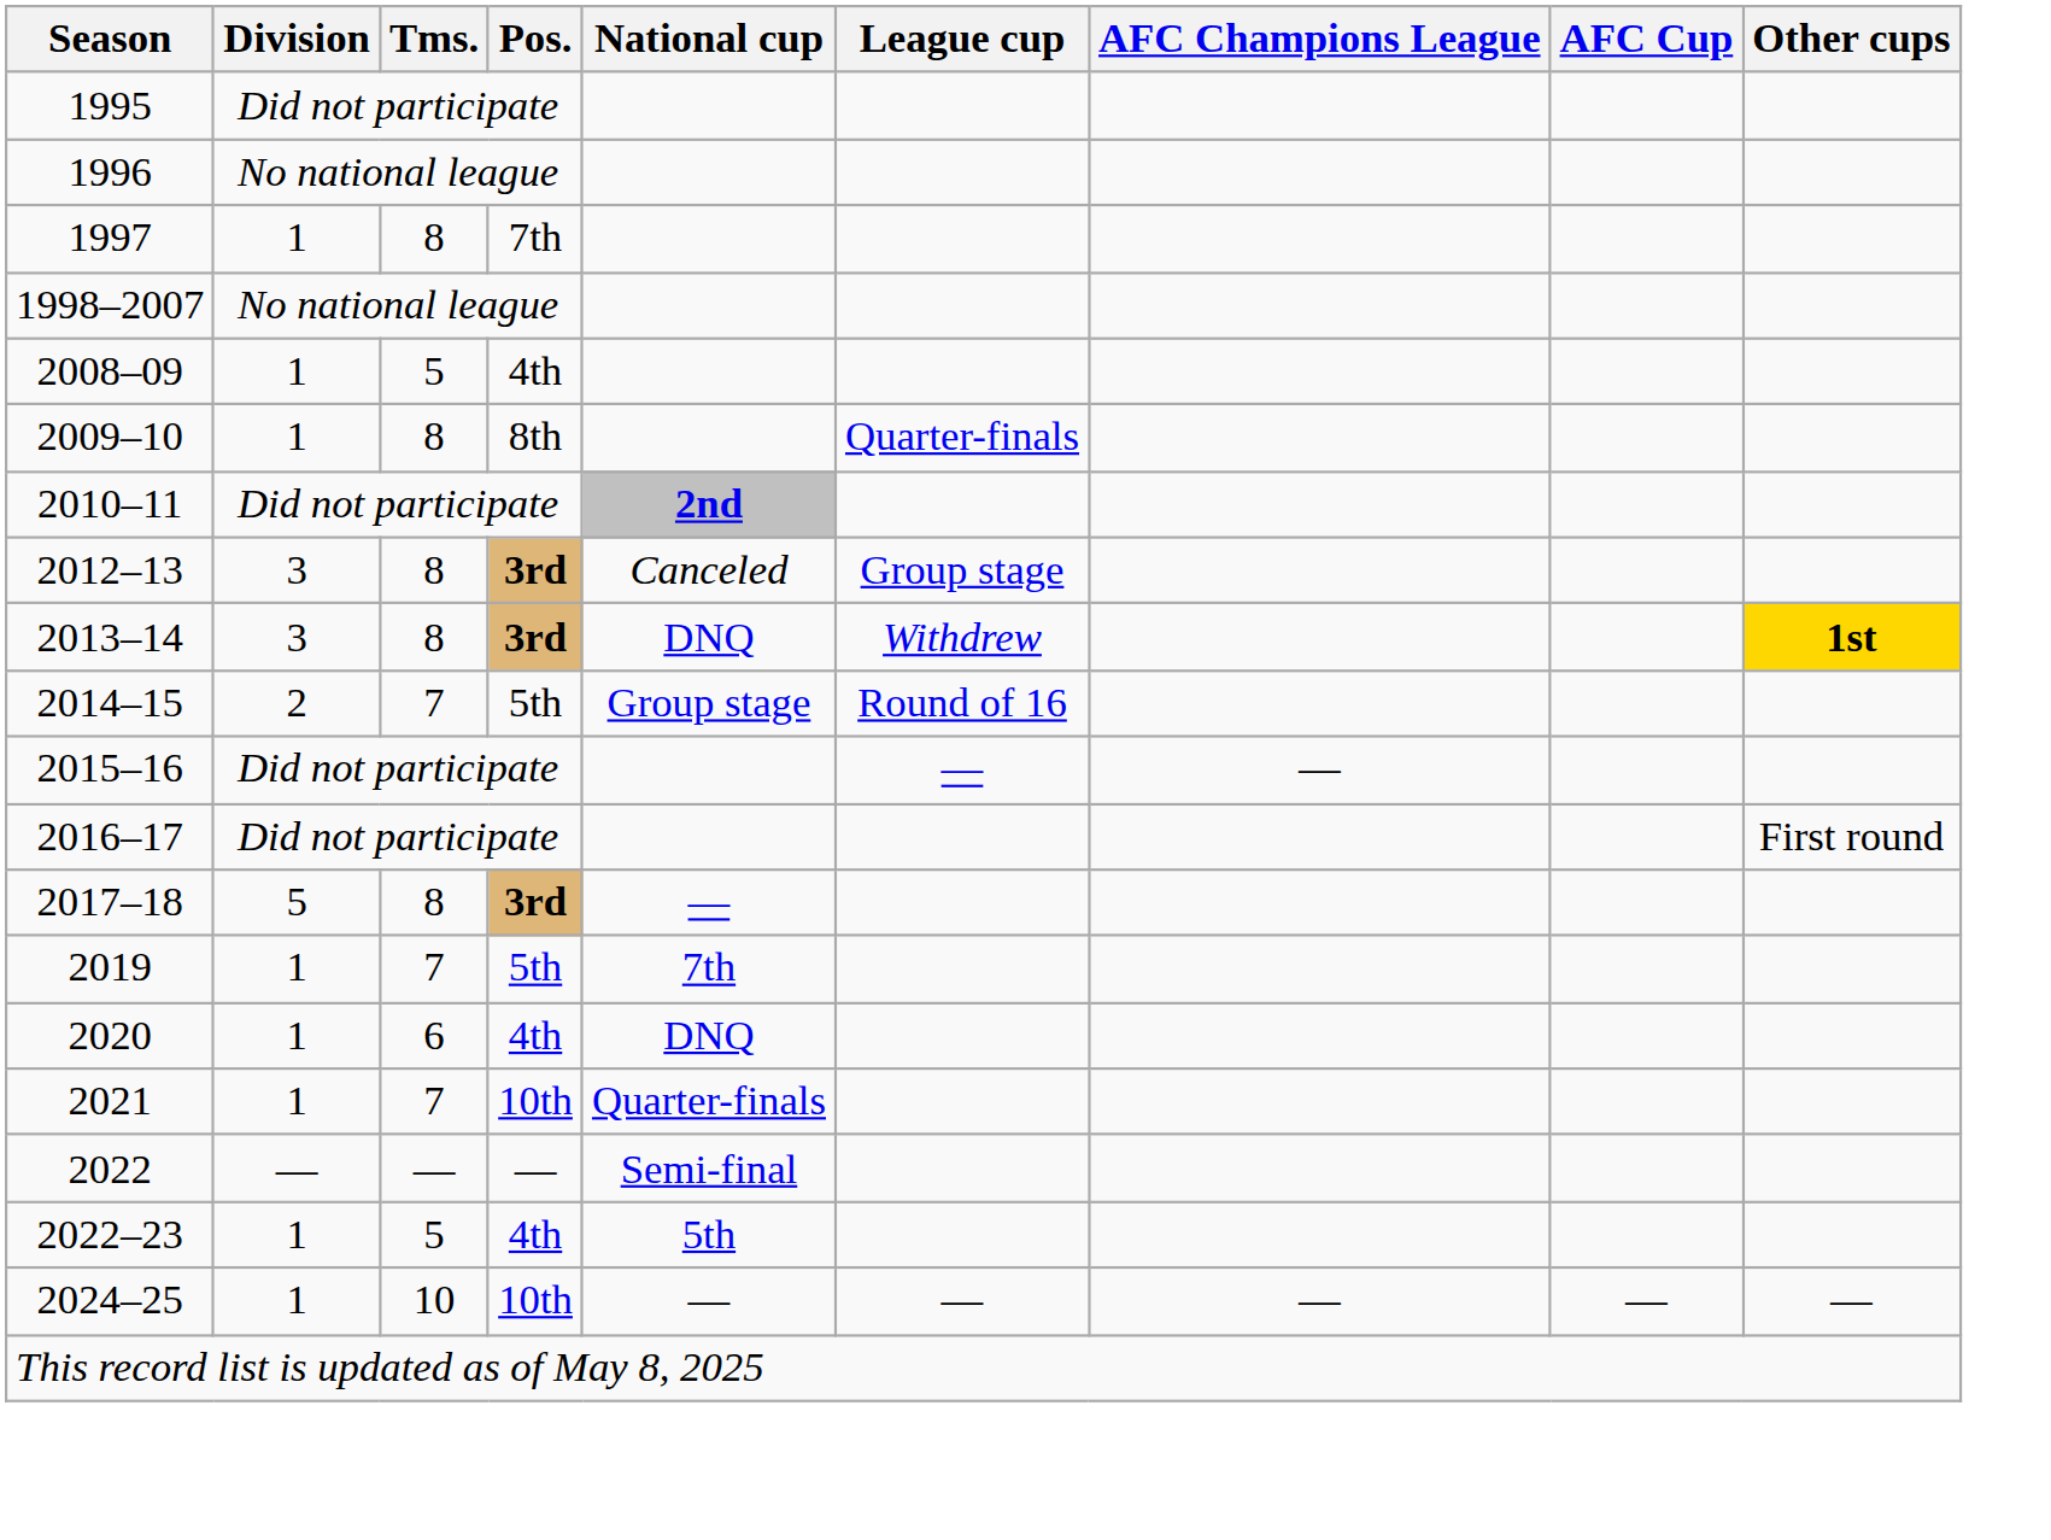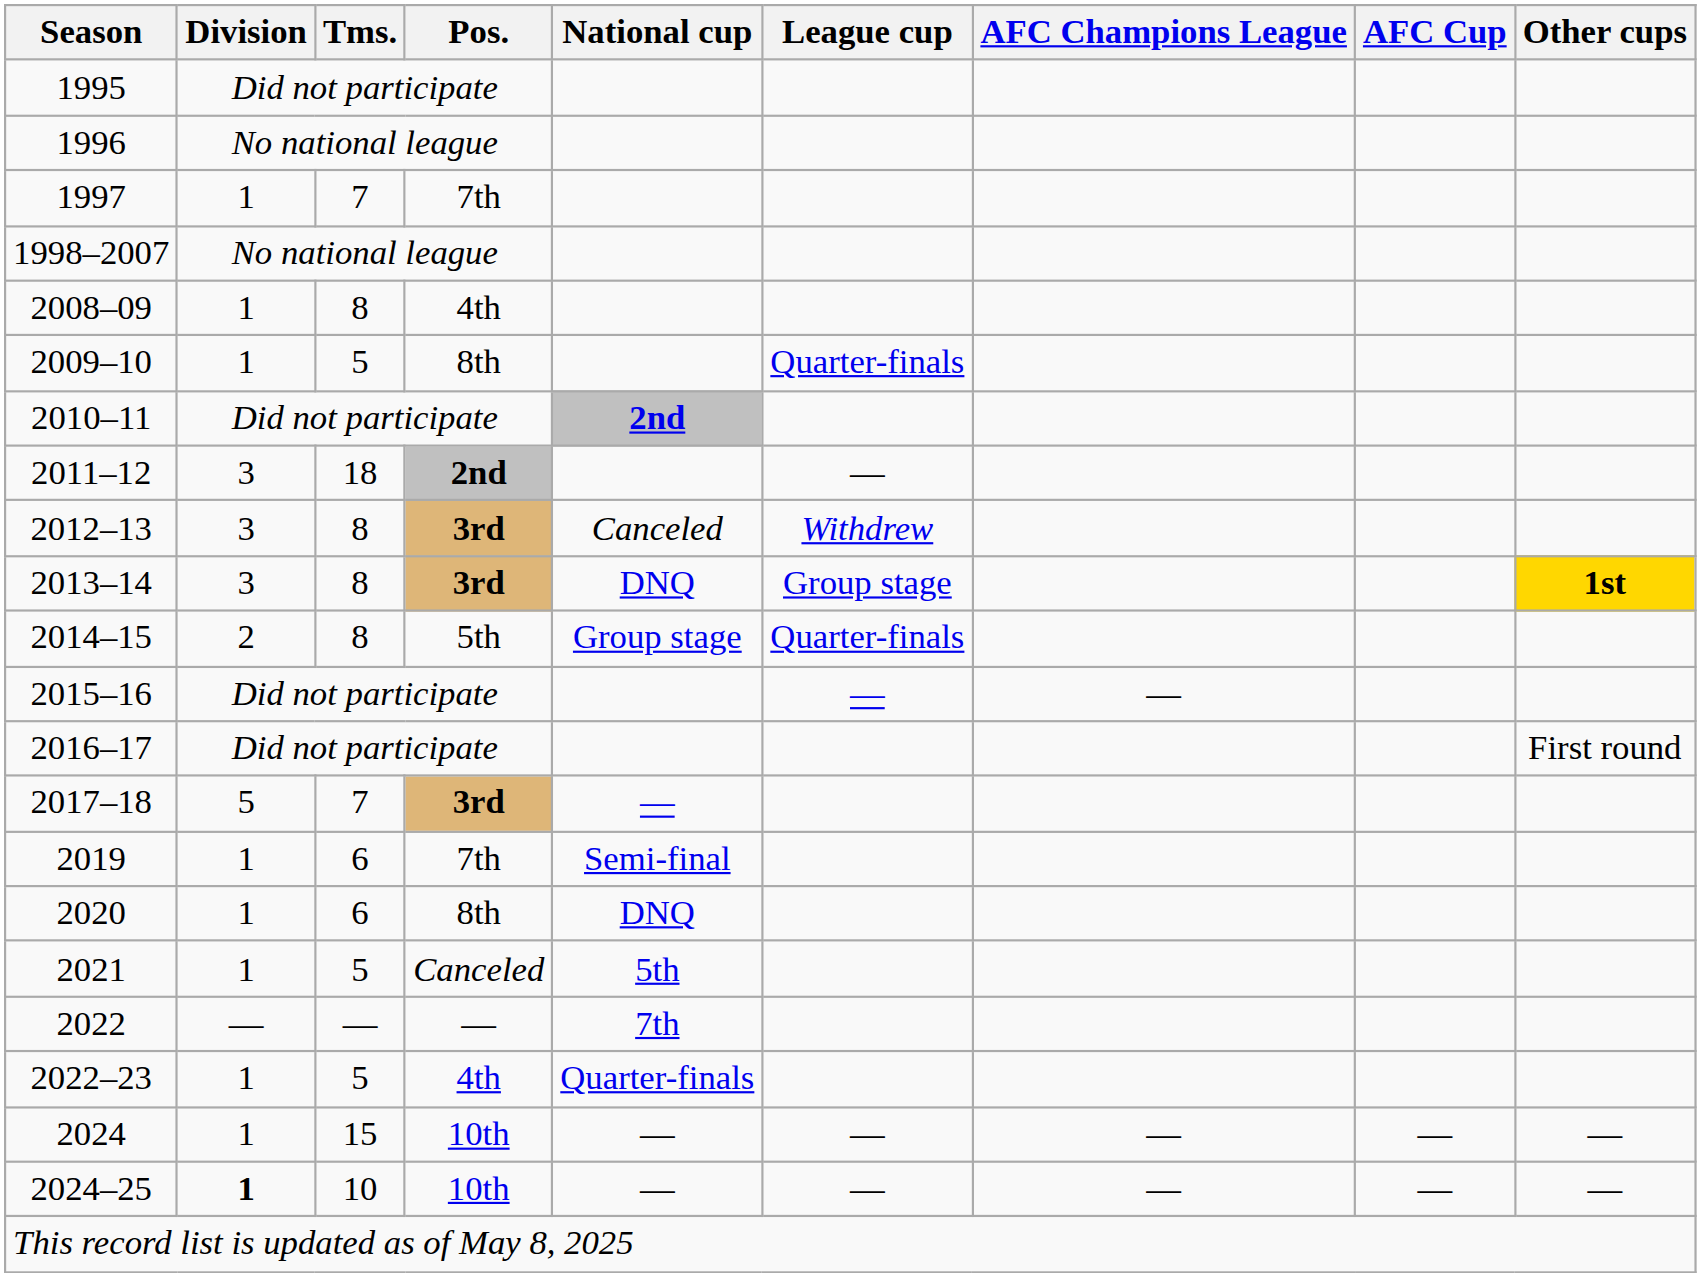1997 | Tms.: 8 -> 7
2008–09 | Tms.: 5 -> 8
2009–10 | Tms.: 8 -> 5
+ row: 2011–12 | 3 | 18 | 2nd | —
2012–13 | League cup: Group stage -> Withdrew
2013–14 | League cup: Withdrew -> Group stage
2014–15 | Tms.: 7 -> 8
2014–15 | League cup: Round of 16 -> Quarter-finals
2017–18 | Tms.: 8 -> 7
2019 | Tms.: 7 -> 6
2019 | Pos.: 5th -> 7th
2019 | National cup: 7th -> Semi-final
2020 | Pos.: 4th -> 8th
2021 | Tms.: 7 -> 5
2021 | Pos.: 10th -> Canceled
2021 | National cup: Quarter-finals -> 5th
2022 | National cup: Semi-final -> 7th
2022–23 | National cup: 5th -> Quarter-finals
+ row: 2024 | 1 | 15 | 10th | — | — | — | — | —
2024–25 | Division: normal -> bold
